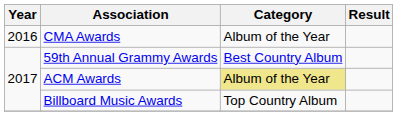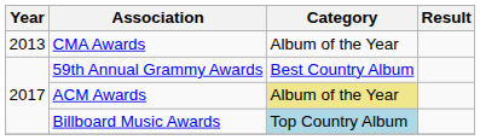CMA Awards | Year: 2016 -> 2013
Billboard Music Awards | Category: no background -> lightblue background
